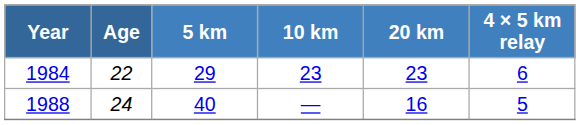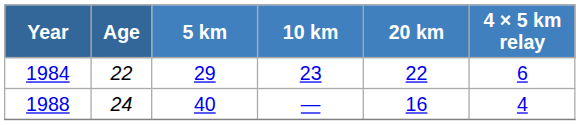1984 | 20 km: 23 -> 22
1988 | 4 × 5 km relay: 5 -> 4
